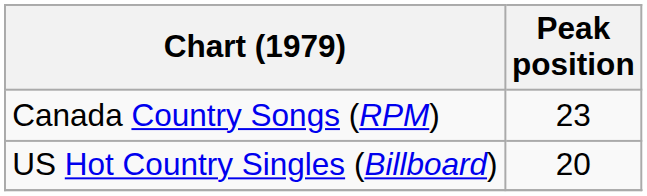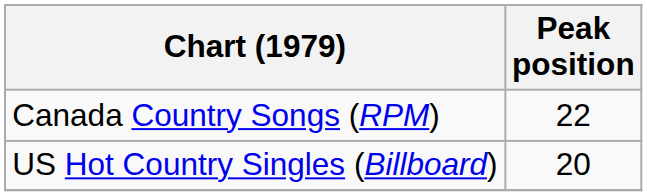Canada Country Songs (RPM) | Peak position: 23 -> 22
